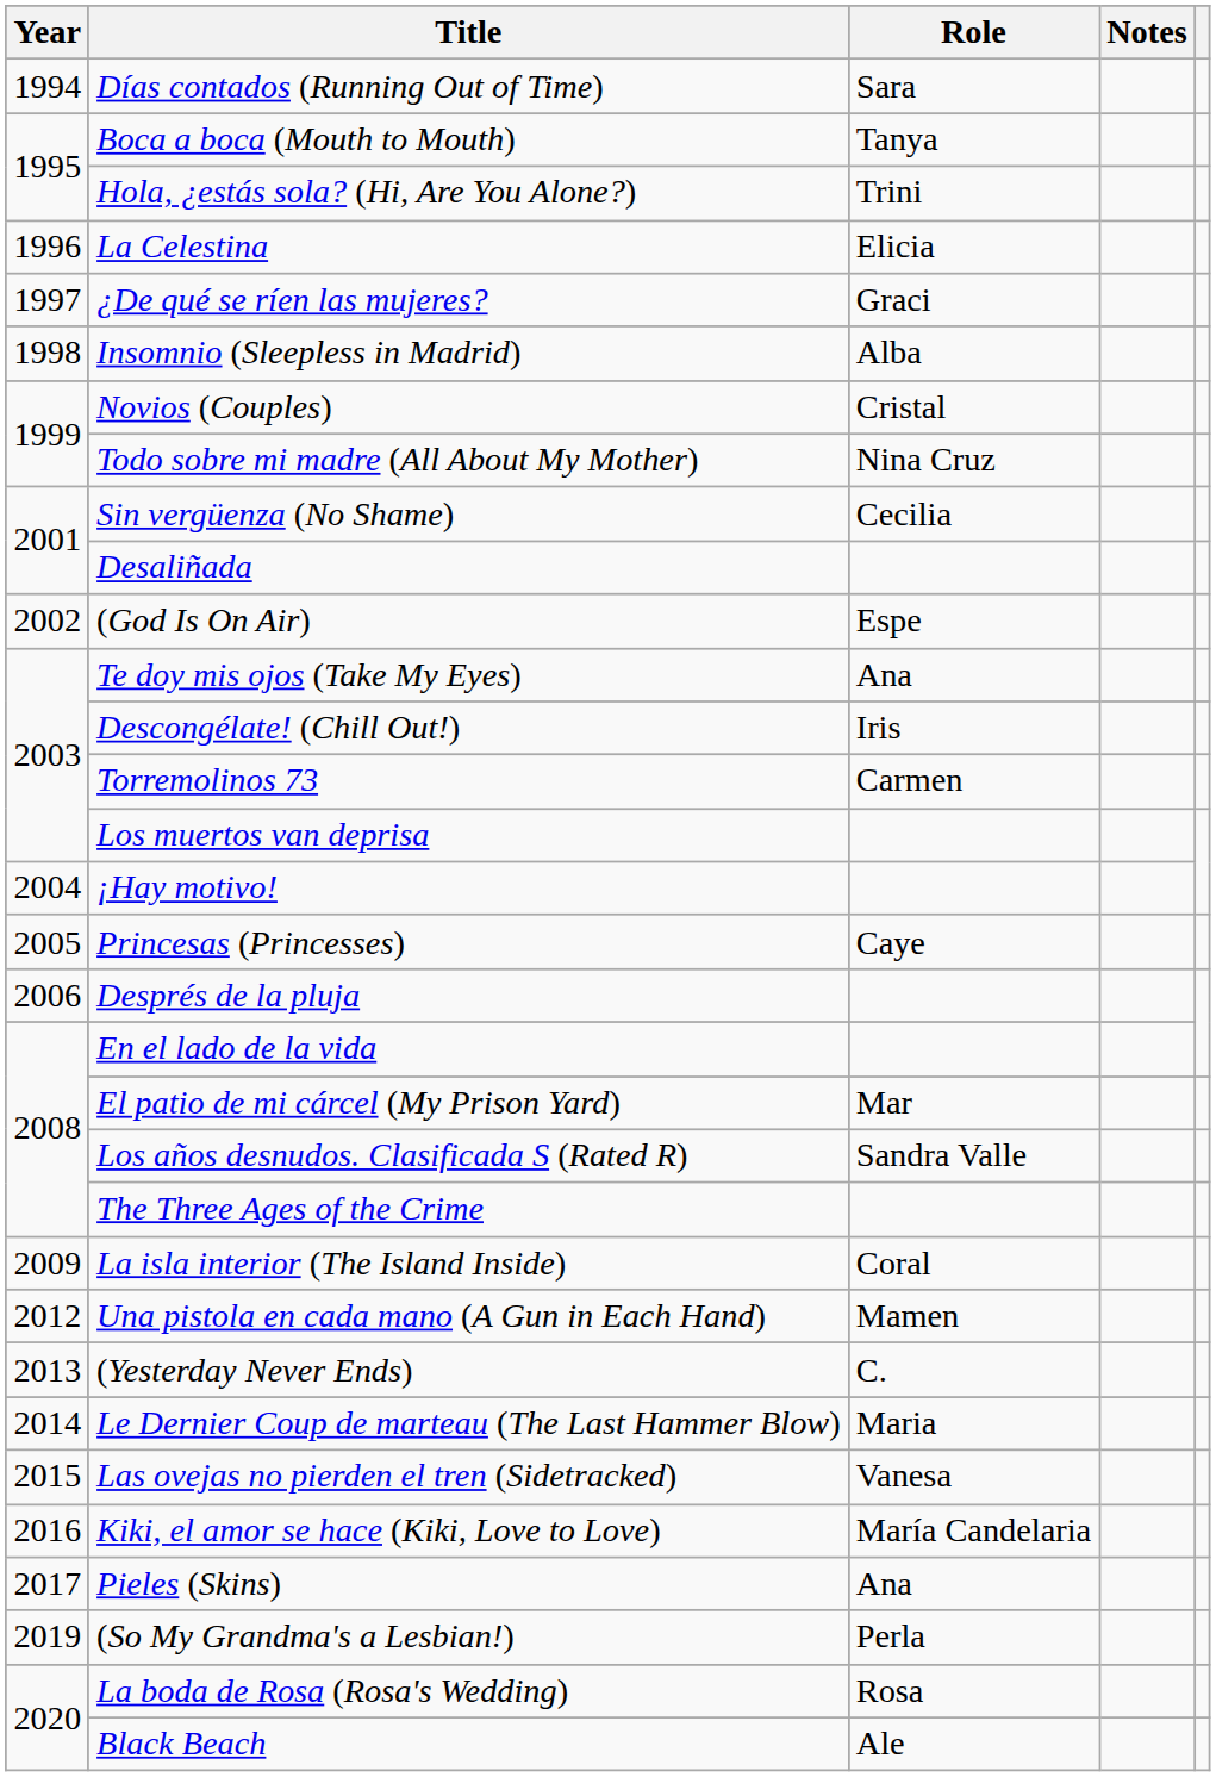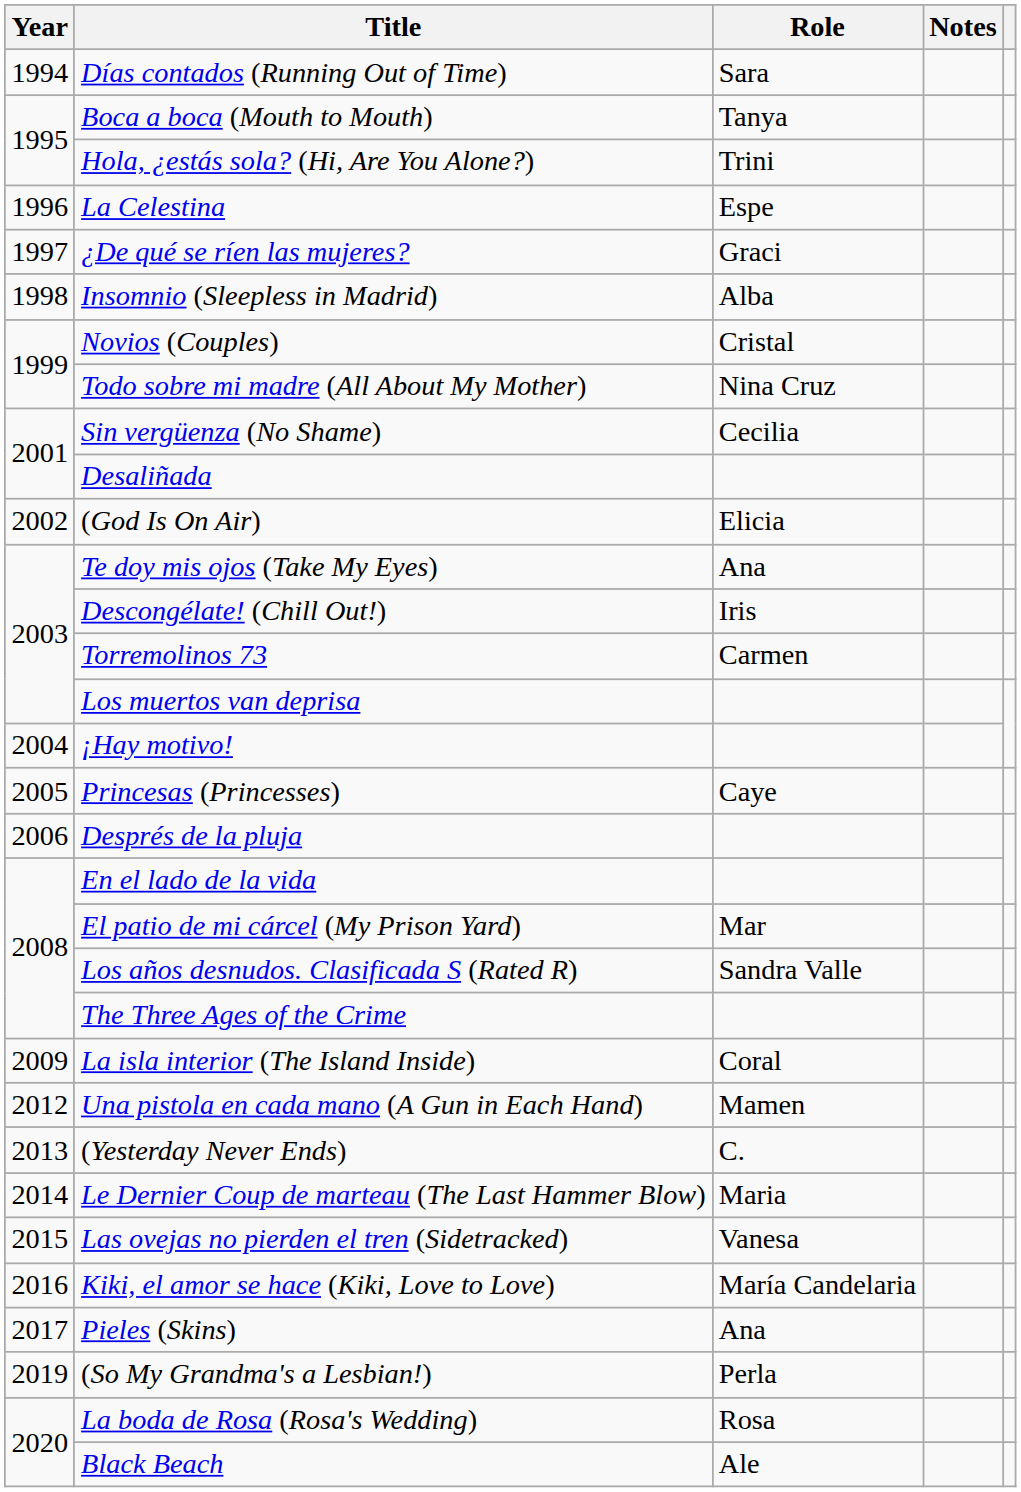La Celestina | Role: Elicia -> Espe
(God Is On Air) | Role: Espe -> Elicia
